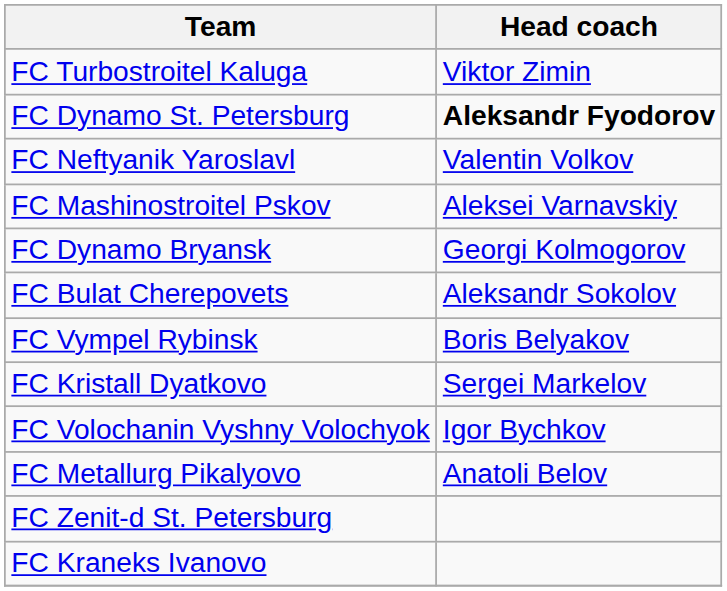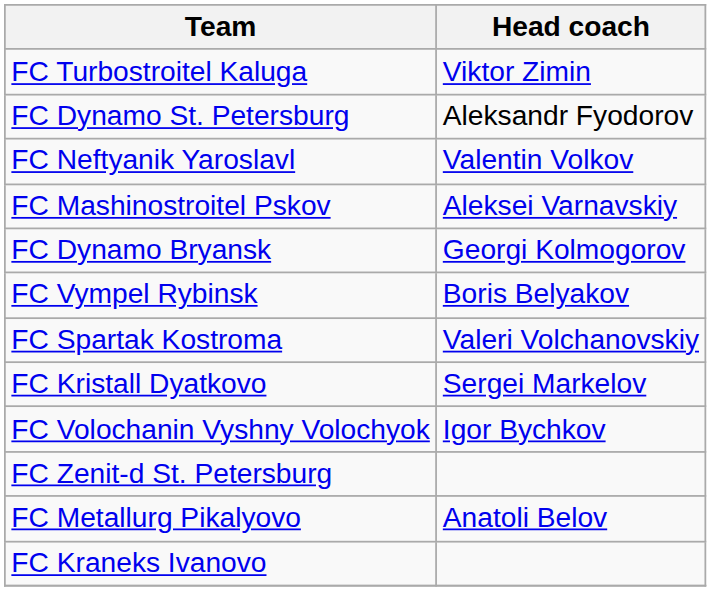FC Dynamo St. Petersburg | Head coach: bold -> normal
- row: FC Bulat Cherepovets | Aleksandr Sokolov
+ row: FC Spartak Kostroma | Valeri Volchanovskiy
rows swapped: FC Metallurg Pikalyovo <-> FC Zenit-d St. Petersburg
